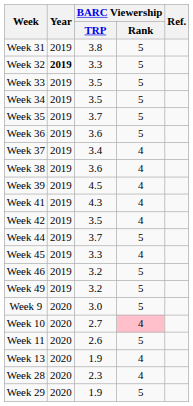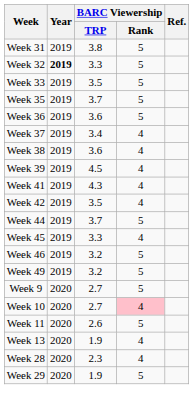- row: Week 34 | 2019 | 3.5 | 5
Week 9 | BARC Viewership / TRP: 3.0 -> 2.7
